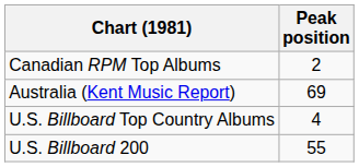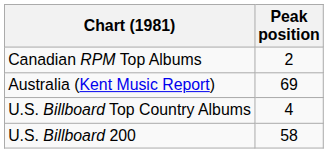U.S. Billboard 200 | Peak position: 55 -> 58
